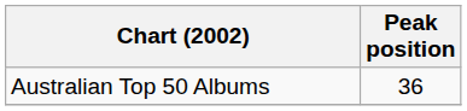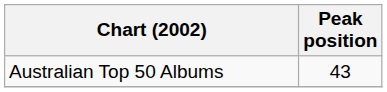Australian Top 50 Albums | Peak position: 36 -> 43
